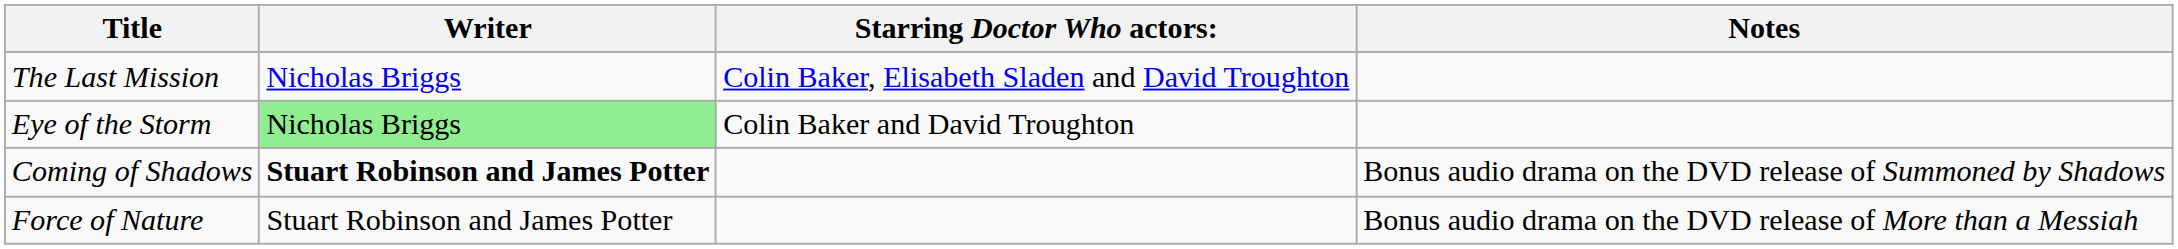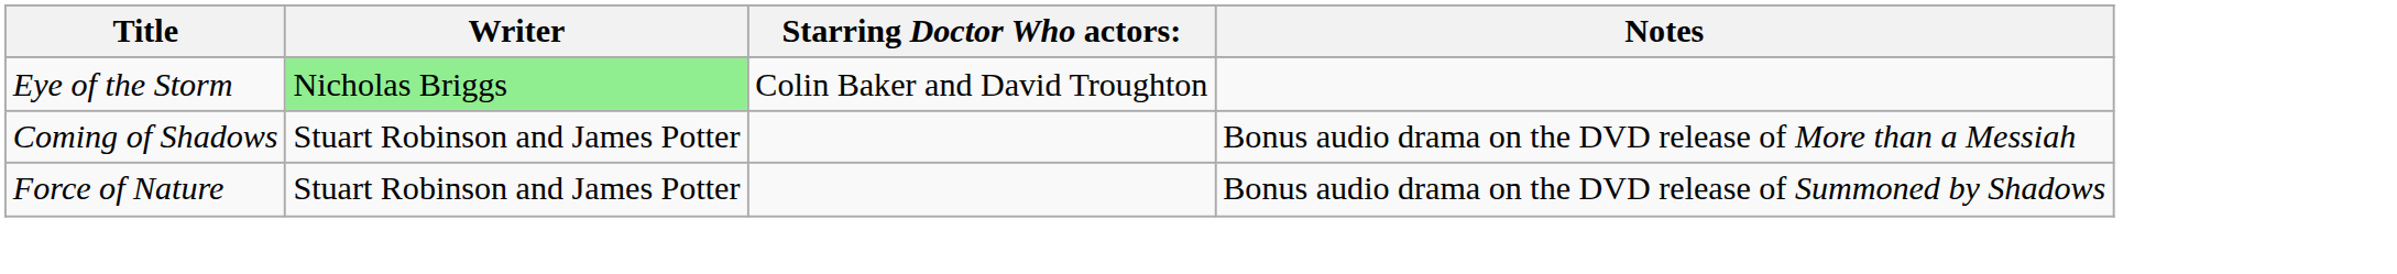- row: The Last Mission | Nicholas Briggs | Colin Baker, Elisabeth Sladen and David Troughton
Coming of Shadows | Writer: bold -> normal
Coming of Shadows | Notes: Bonus audio drama on the DVD release of Summoned by Shadows -> Bonus audio drama on the DVD release of More than a Messiah
Force of Nature | Notes: Bonus audio drama on the DVD release of More than a Messiah -> Bonus audio drama on the DVD release of Summoned by Shadows
